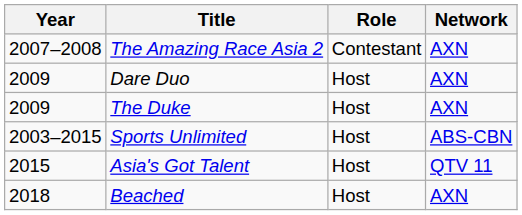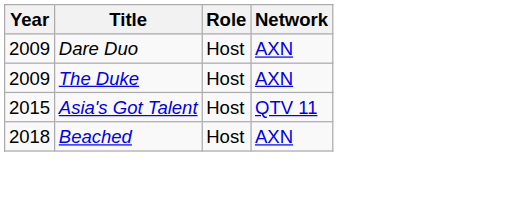- row: 2007–2008 | The Amazing Race Asia 2 | Contestant | AXN
- row: 2003–2015 | Sports Unlimited | Host | ABS-CBN
